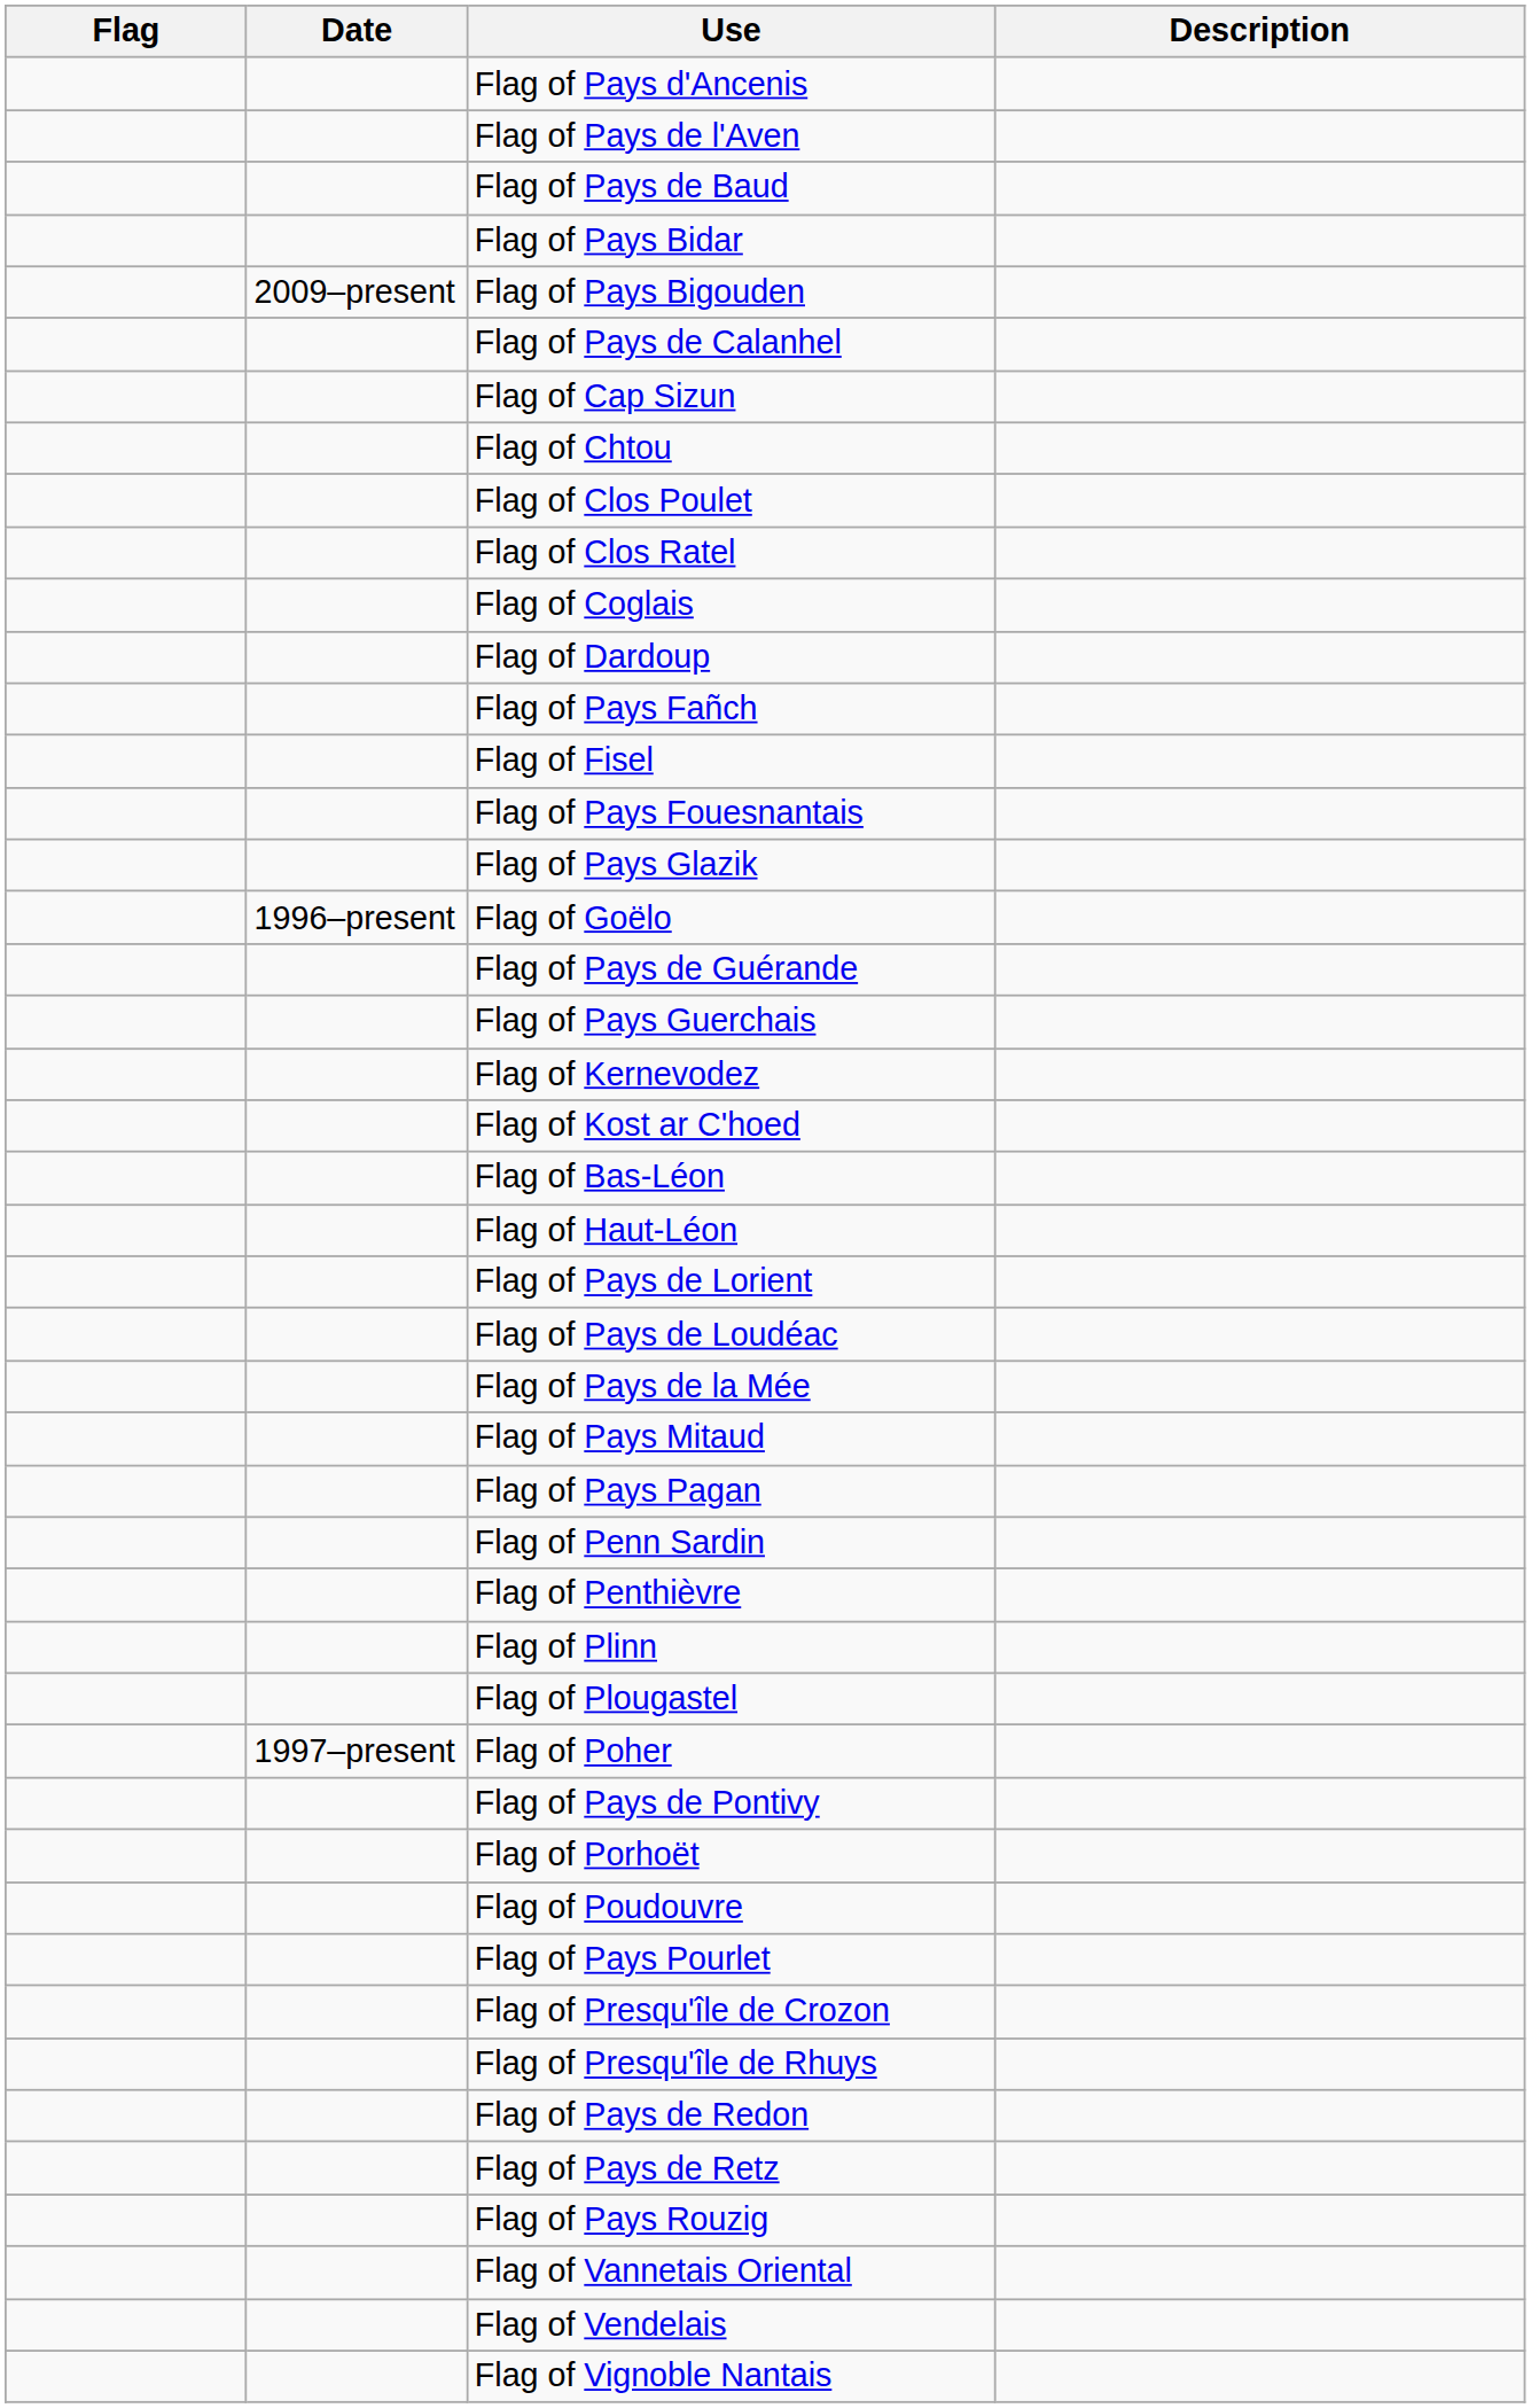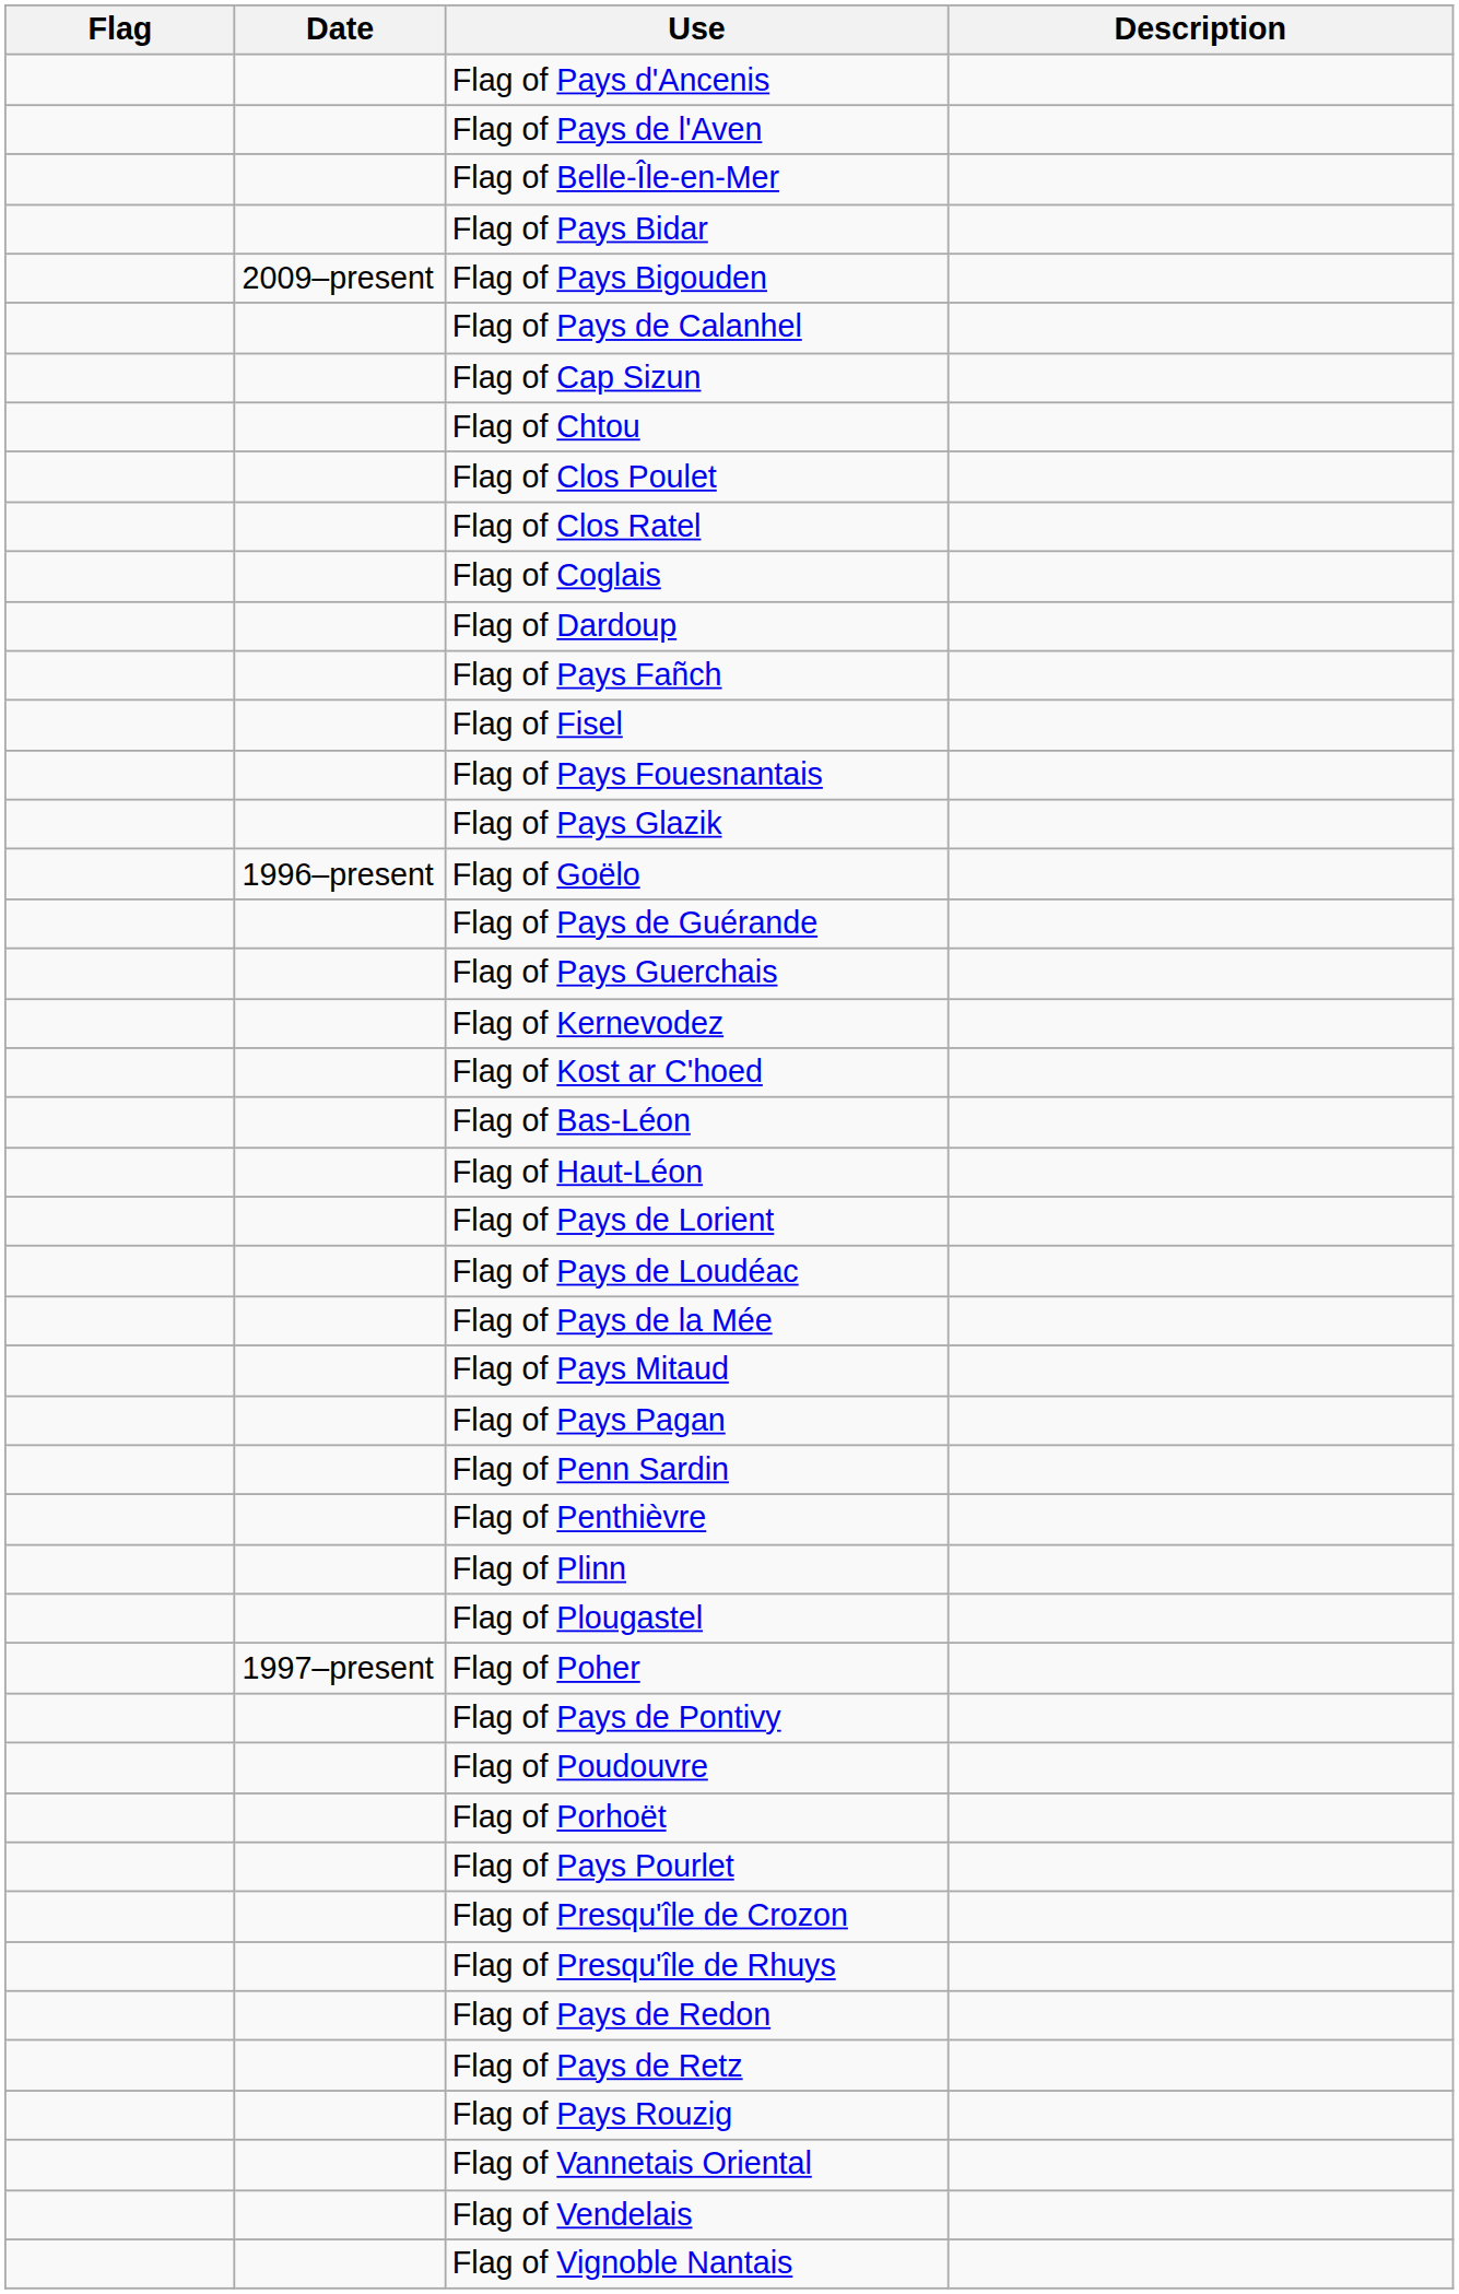- row: Flag of Pays de Baud
+ row: Flag of Belle-Île-en-Mer
rows swapped: Flag of Porhoët <-> Flag of Poudouvre
